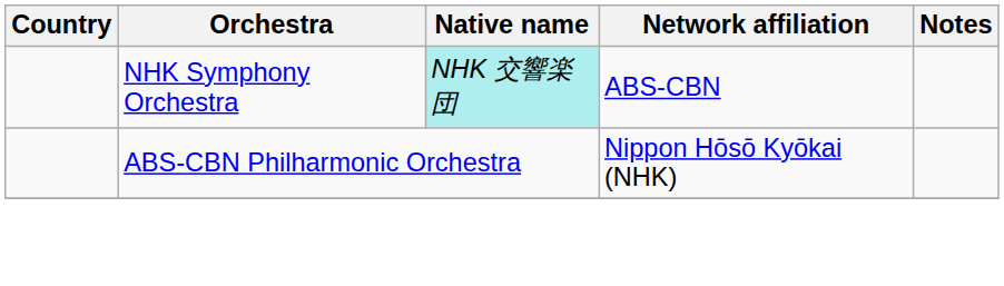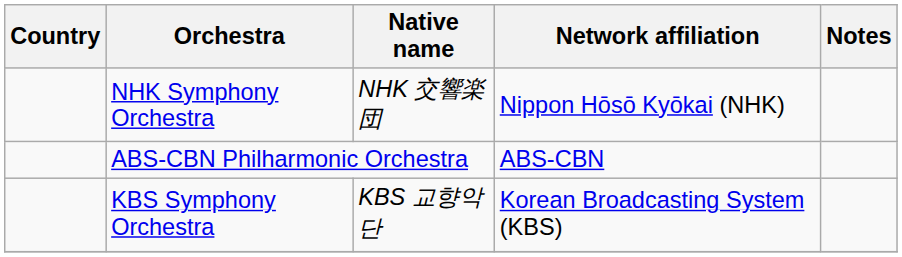NHK Symphony Orchestra | Native name: paleturquoise background -> no background
NHK Symphony Orchestra | Network affiliation: ABS-CBN -> Nippon Hōsō Kyōkai (NHK)
ABS-CBN Philharmonic Orchestra | Network affiliation: Nippon Hōsō Kyōkai (NHK) -> ABS-CBN
+ row: KBS Symphony Orchestra | KBS 교향악단 | Korean Broadcasting System (KBS)
